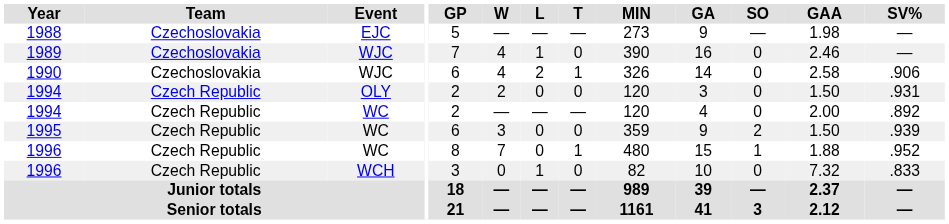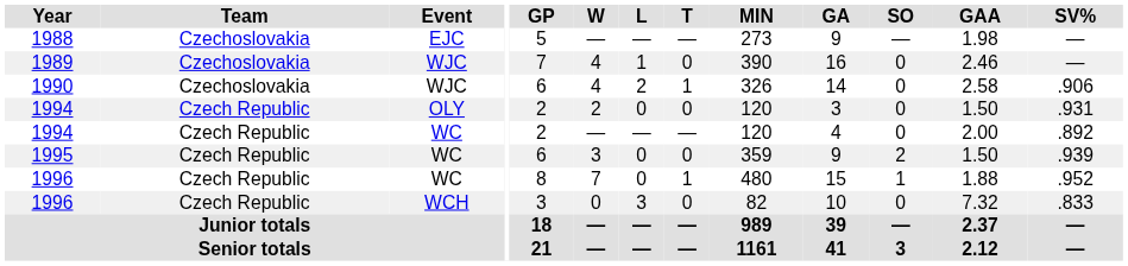1996 / WCH | L: 1 -> 3
